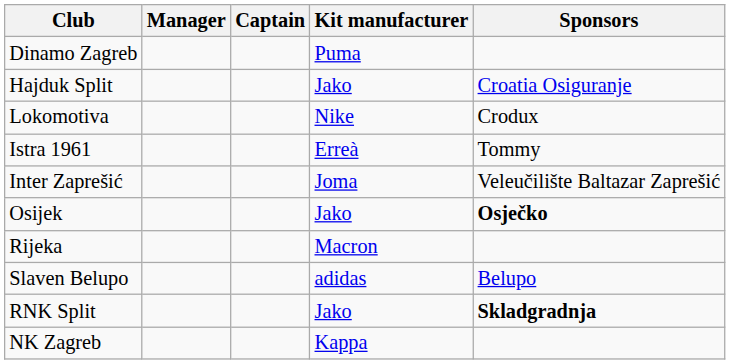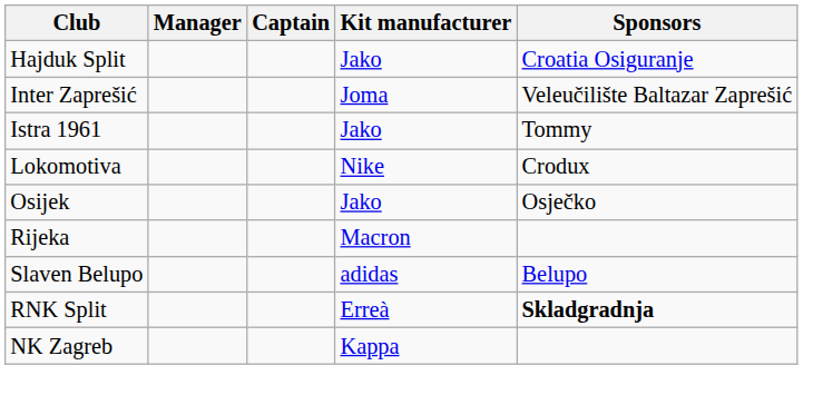- row: Dinamo Zagreb | Puma
rows swapped: Inter Zaprešić <-> Lokomotiva
Istra 1961 | Kit manufacturer: Erreà -> Jako
Osijek | Sponsors: bold -> normal
RNK Split | Kit manufacturer: Jako -> Erreà
